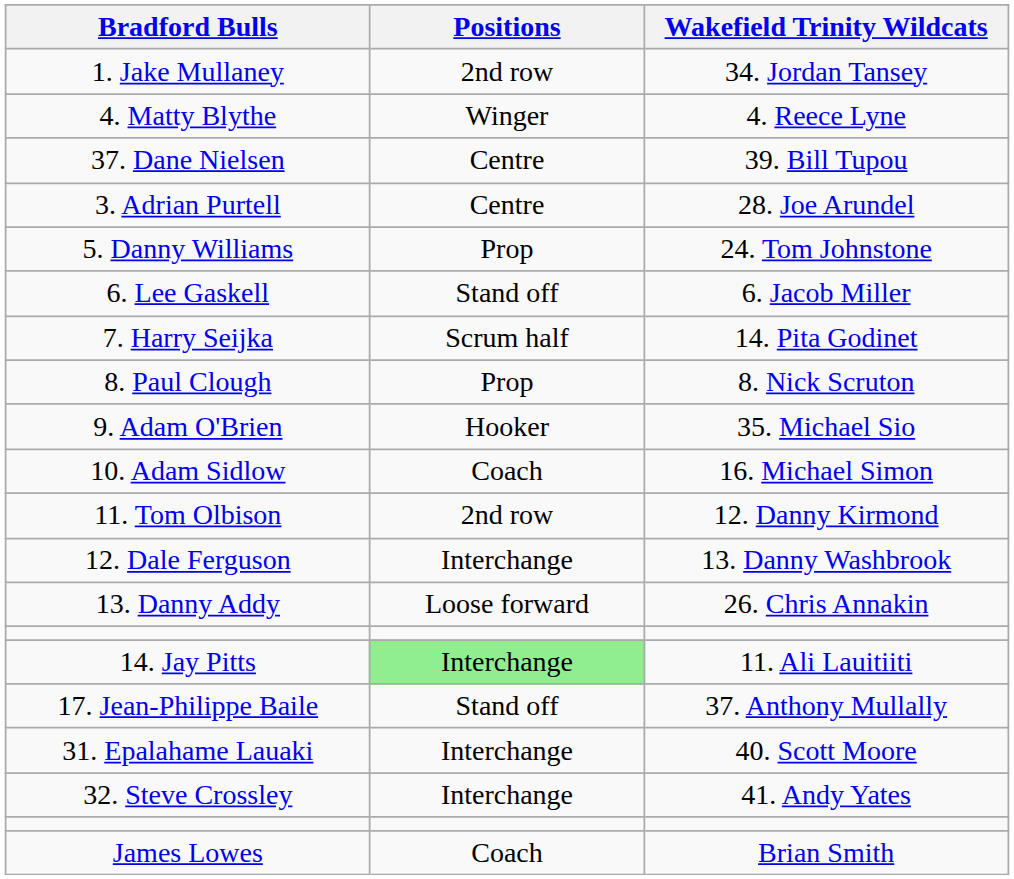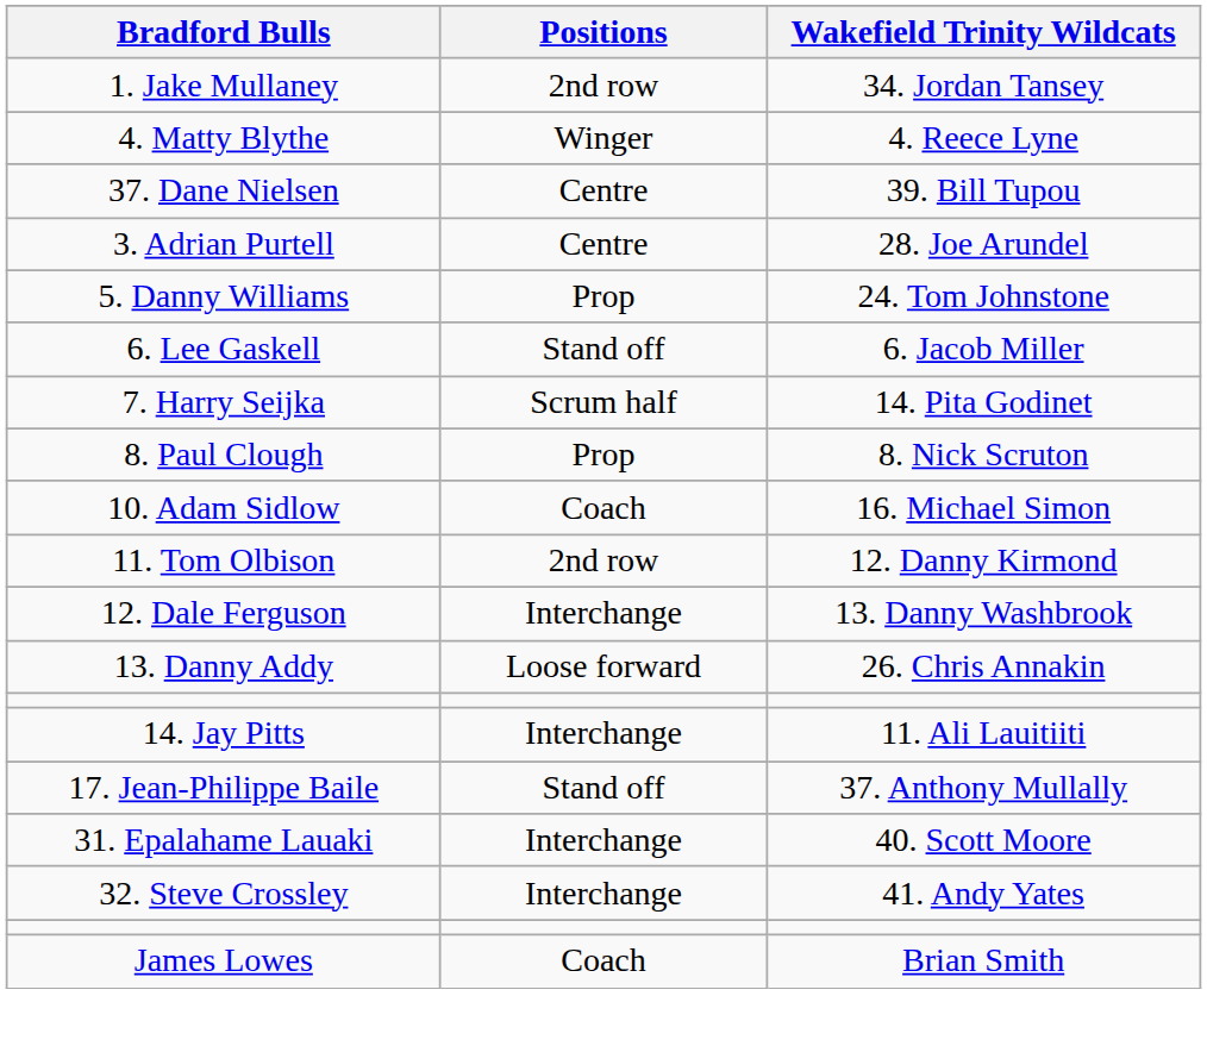- row: 9. Adam O'Brien | Hooker | 35. Michael Sio
14. Jay Pitts | Positions: lightgreen background -> no background
